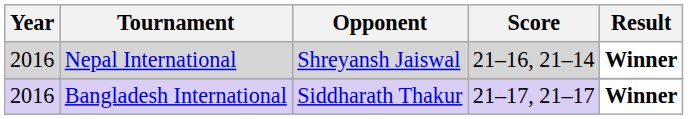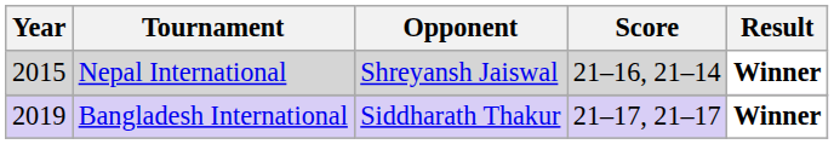Nepal International | Year: 2016 -> 2015
Bangladesh International | Year: 2016 -> 2019
